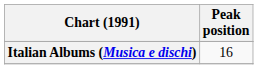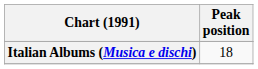Italian Albums (Musica e dischi) | Peak position: 16 -> 18
